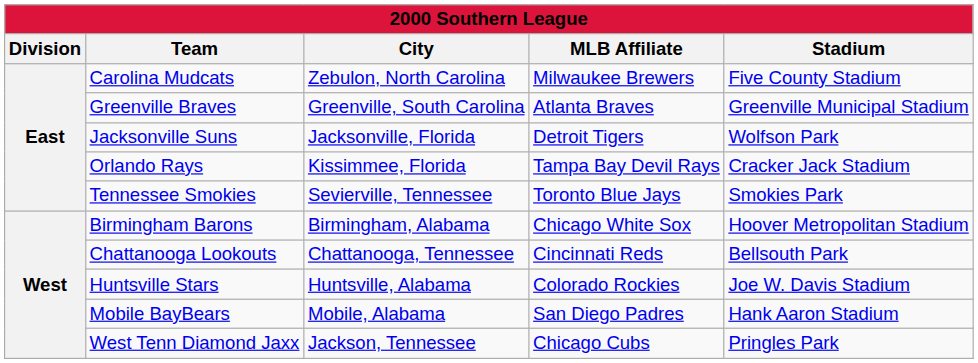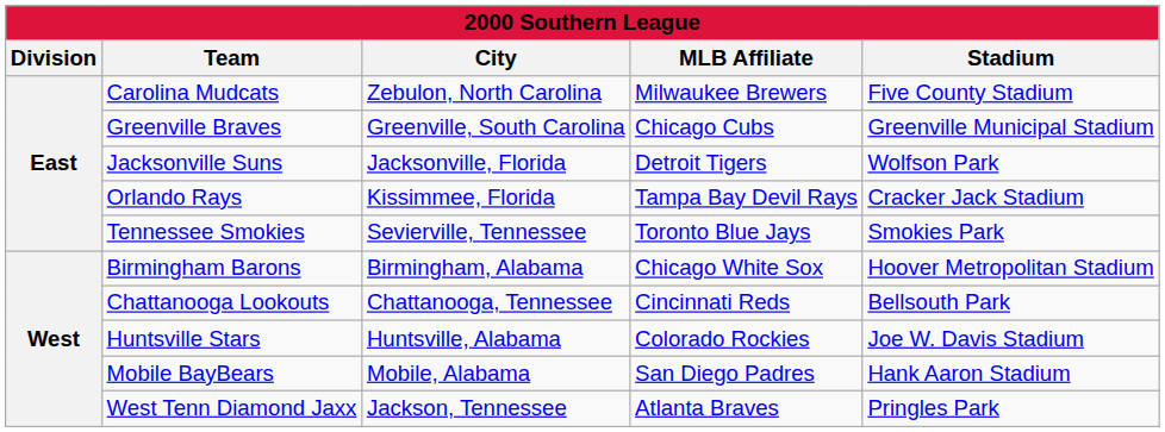Greenville Braves | MLB Affiliate: Atlanta Braves -> Chicago Cubs
West Tenn Diamond Jaxx | MLB Affiliate: Chicago Cubs -> Atlanta Braves
